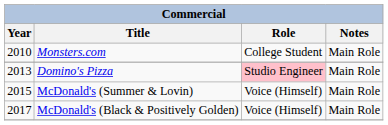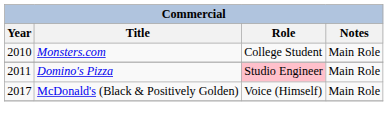Domino's Pizza | Year: 2013 -> 2011
- row: 2015 | McDonald's (Summer & Lovin) | Voice (Himself) | Main Role
